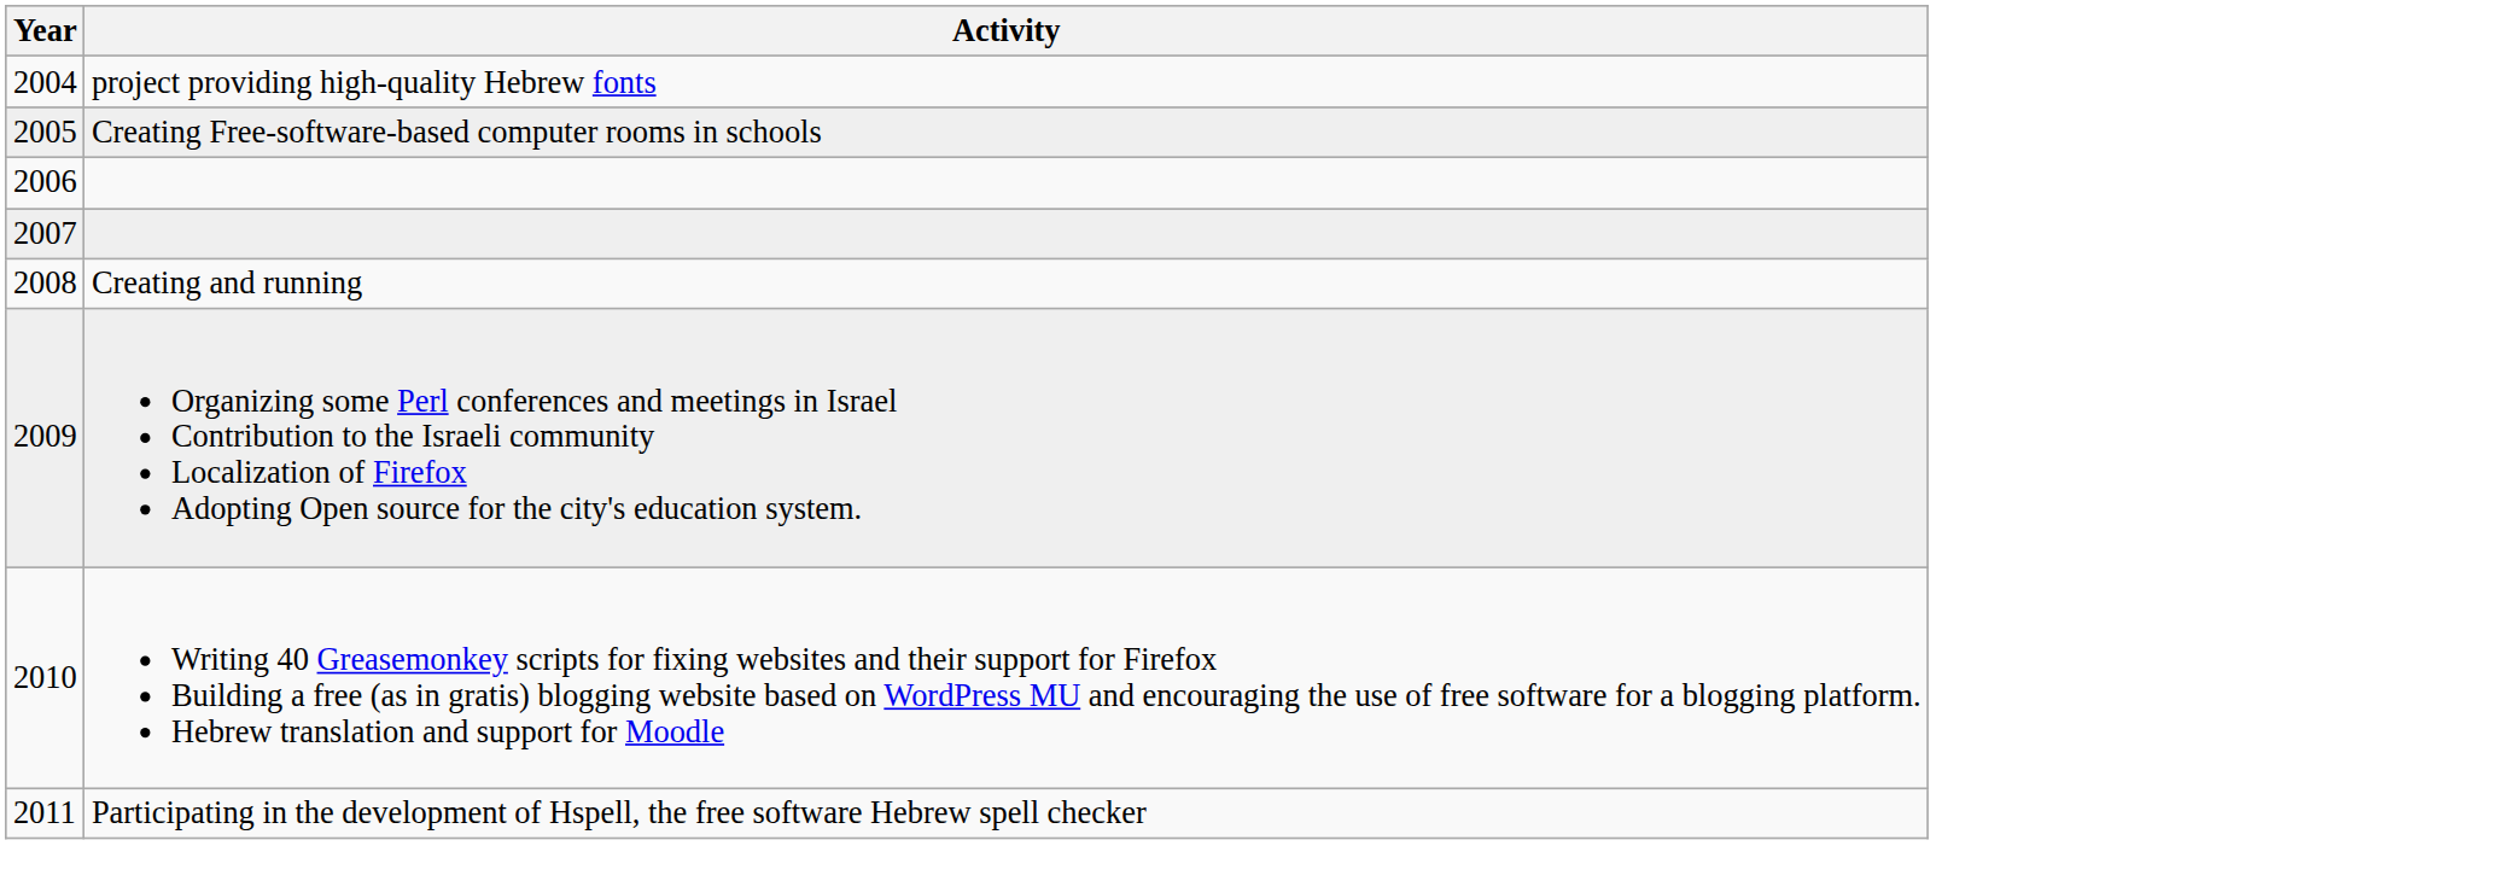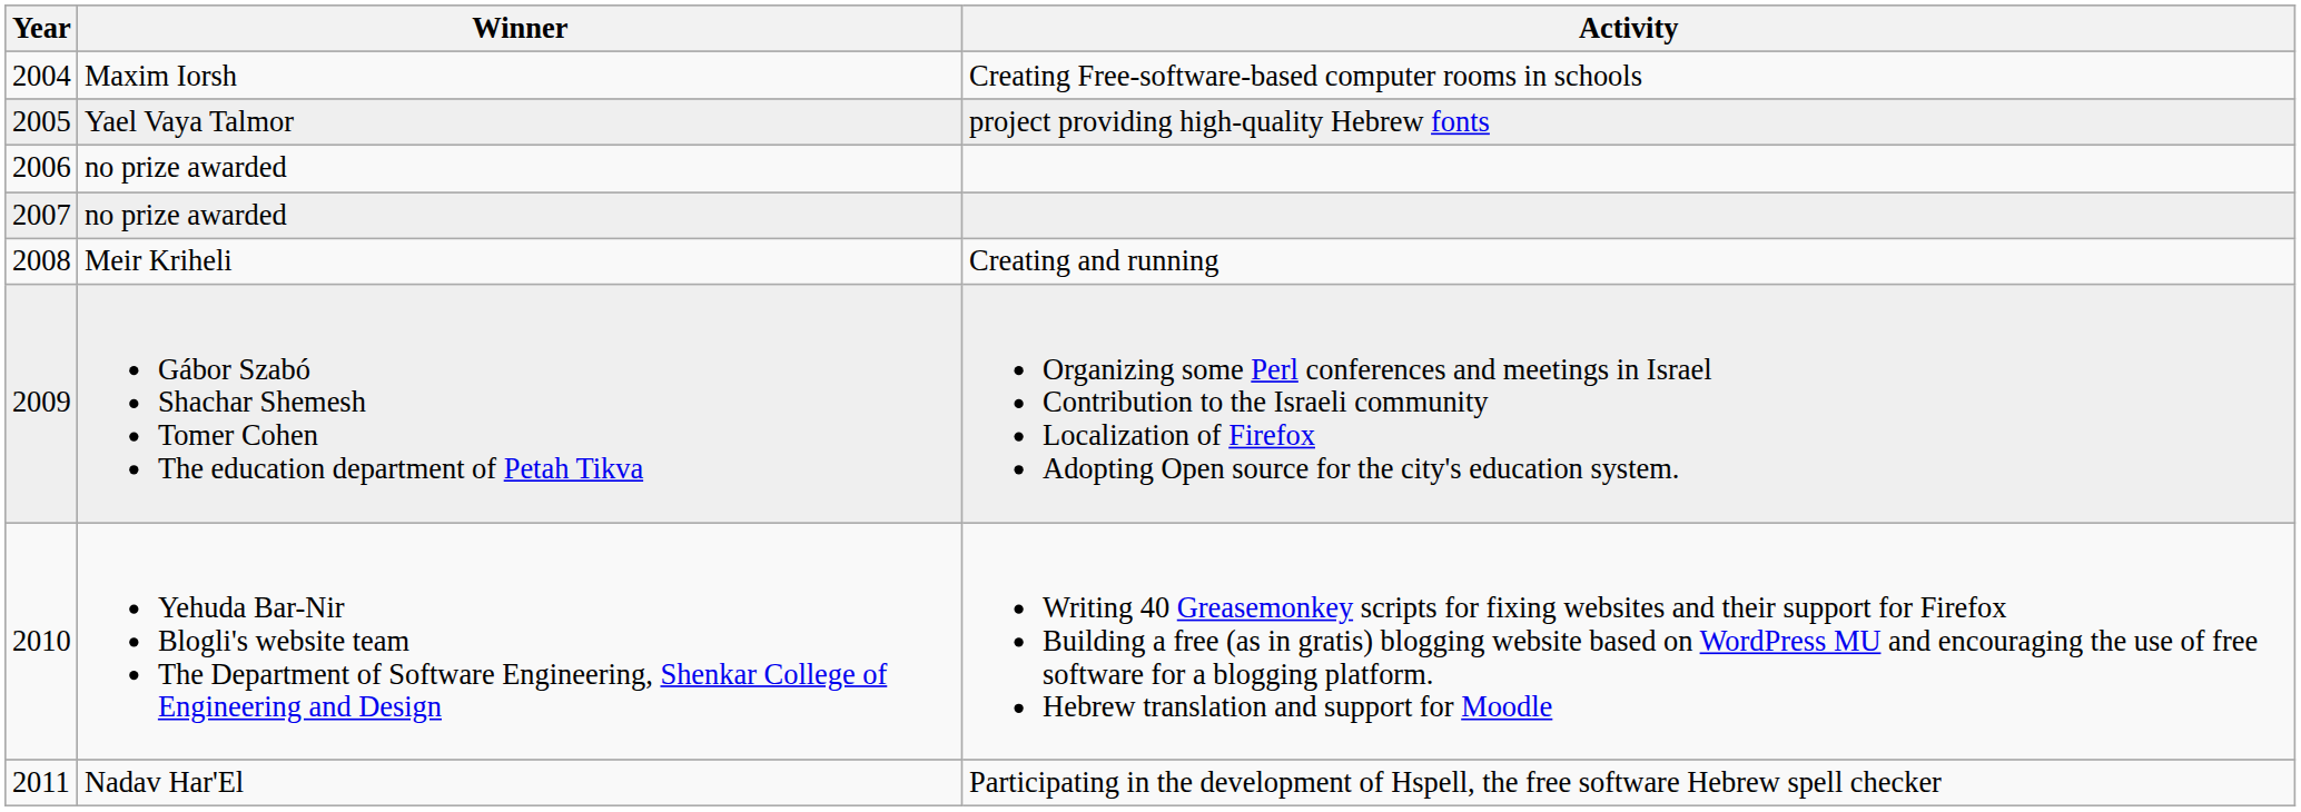+ column: Winner | Maxim Iorsh | Yael Vaya Talmor | no prize awarded | no prize awarded | Meir Kriheli | Gábor Szabó Shachar Shemesh Tomer Cohen The education department of Petah Tikva | Yehuda Bar-Nir Blogli's website team The Department of Software Engineering, Shenkar College of Engineering and Design | Nadav Har'El
2004 | Activity: project providing high-quality Hebrew fonts -> Creating Free-software-based computer rooms in schools
2005 | Activity: Creating Free-software-based computer rooms in schools -> project providing high-quality Hebrew fonts
